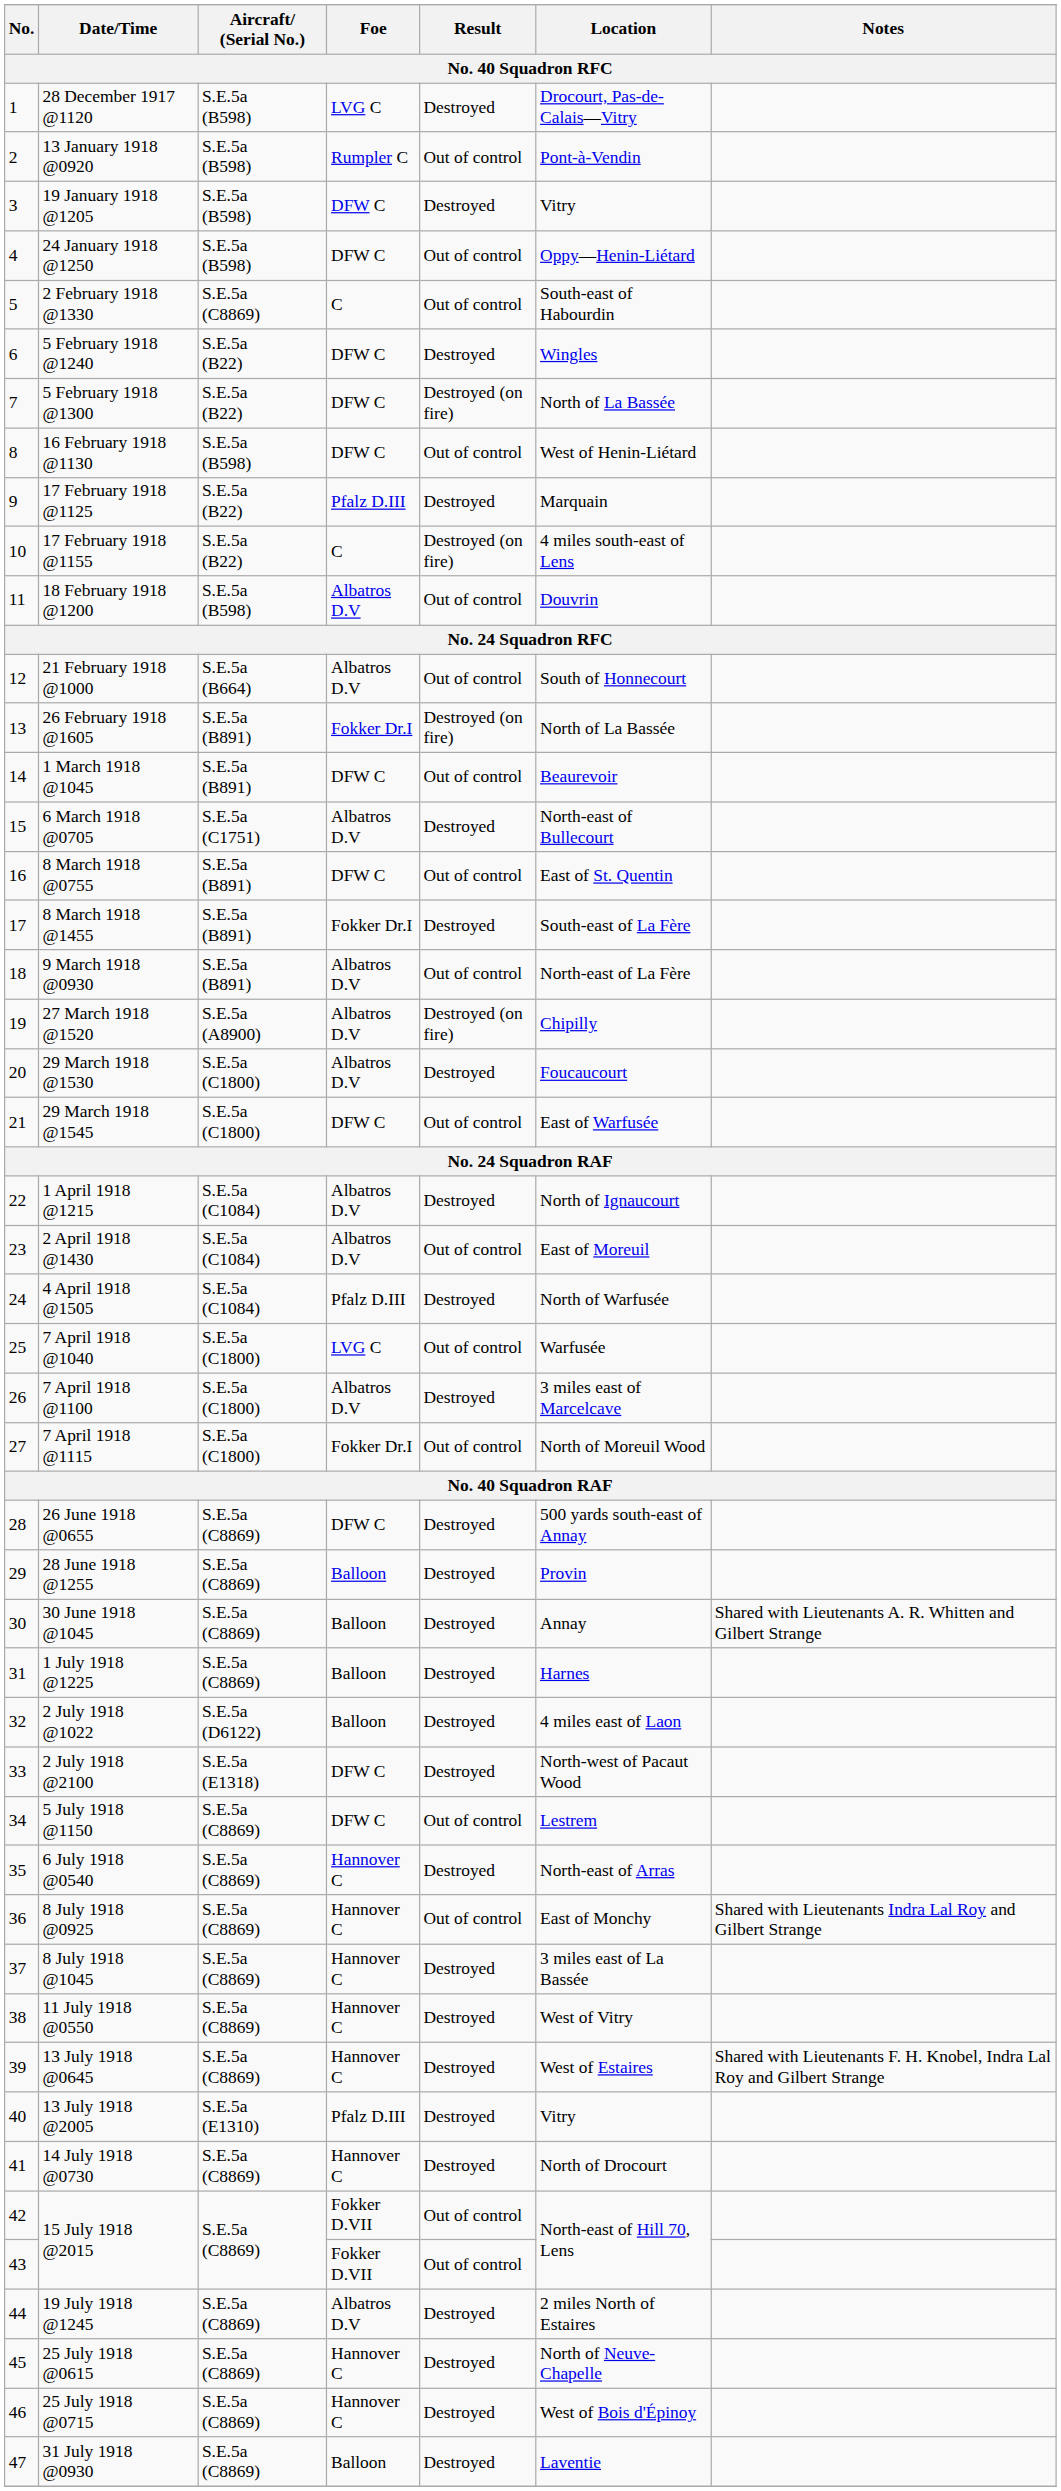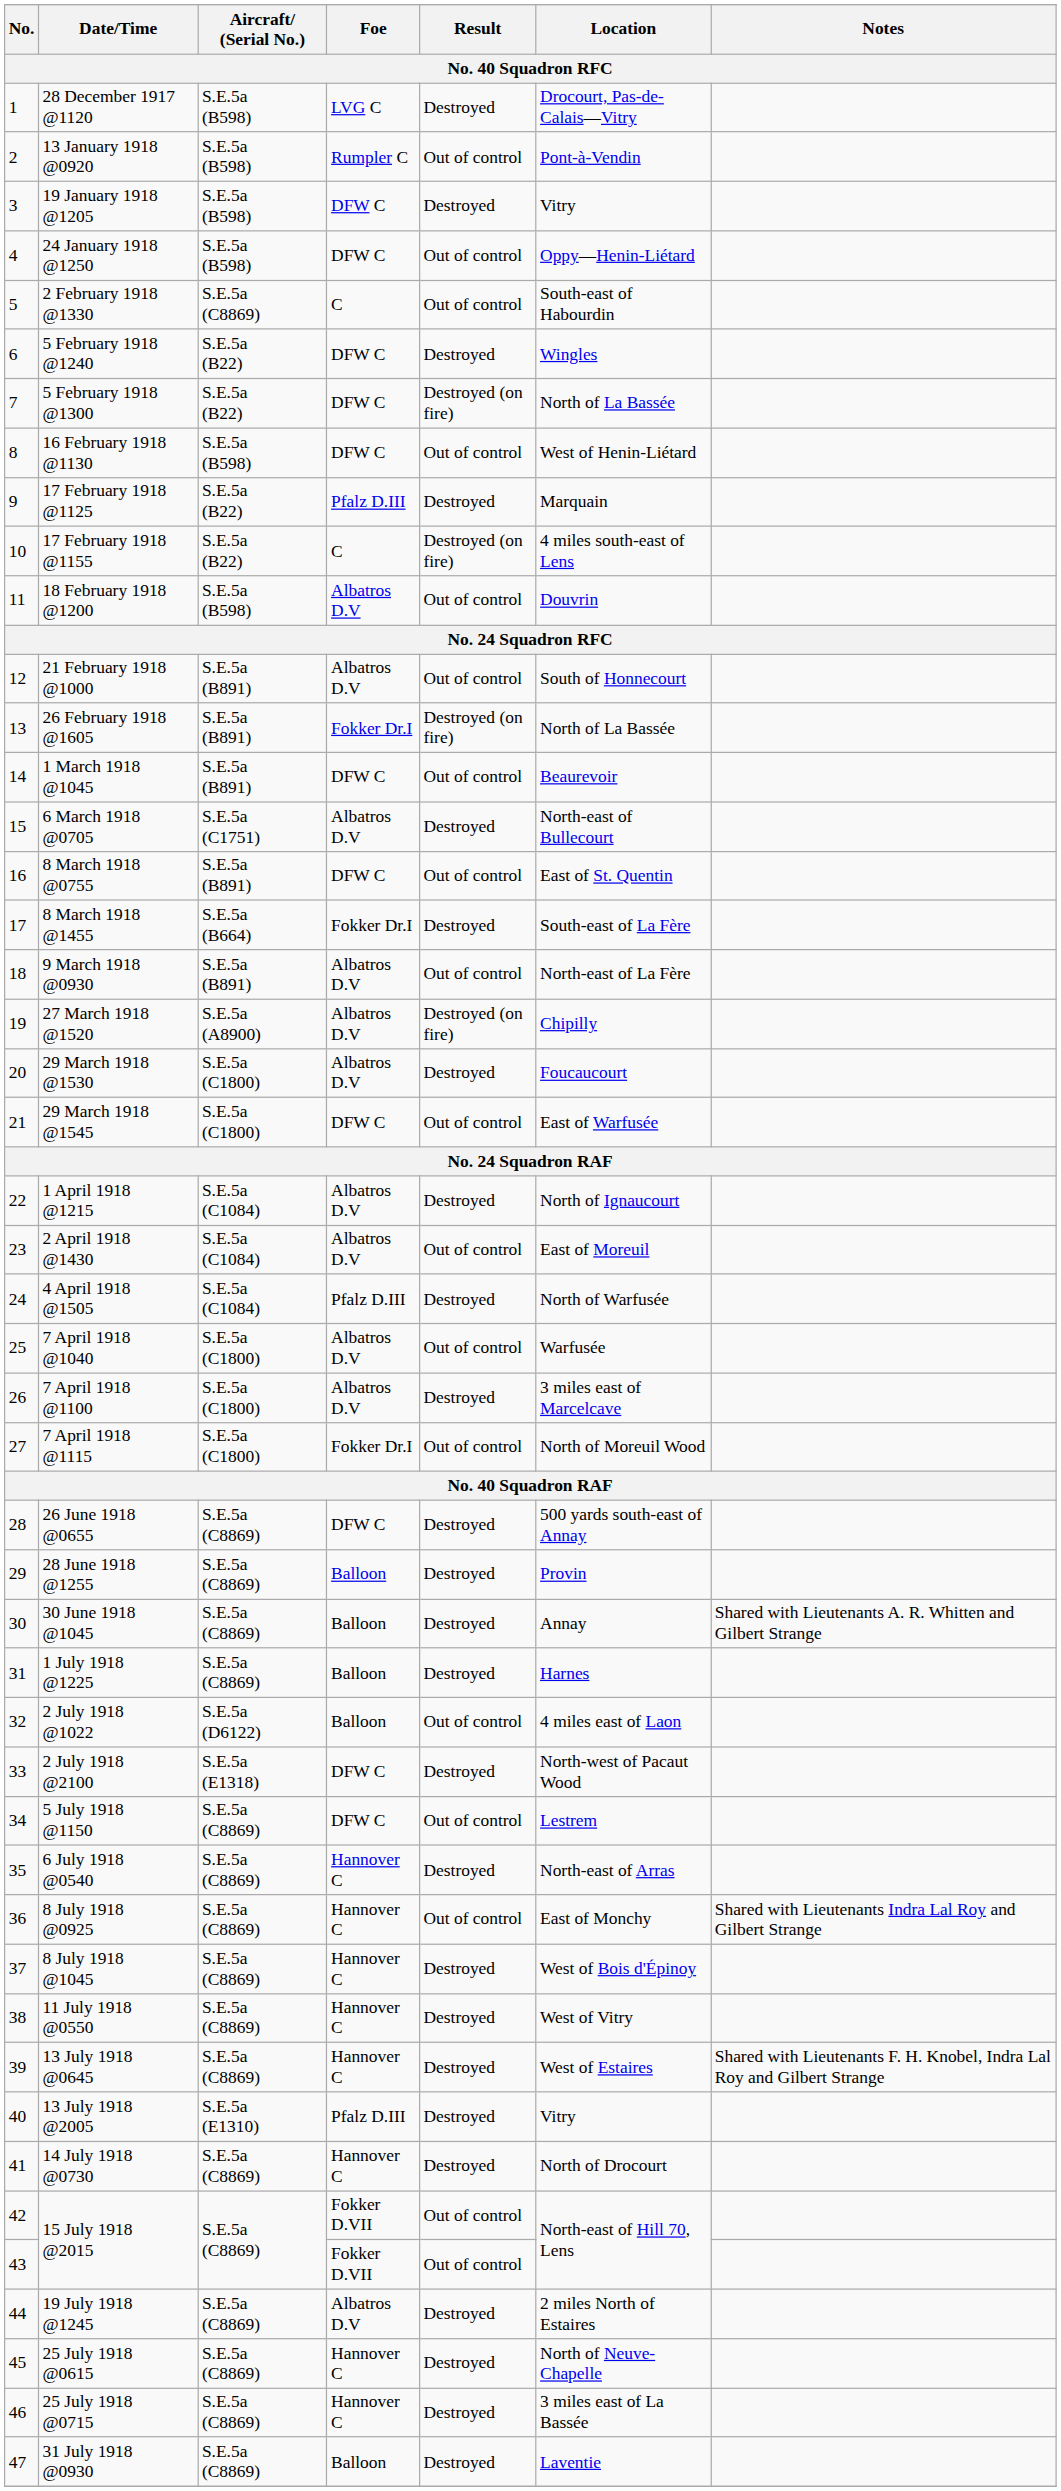21 February 1918 @1000 | Aircraft/ (Serial No.): S.E.5a (B664) -> S.E.5a (B891)
8 March 1918 @1455 | Aircraft/ (Serial No.): S.E.5a (B891) -> S.E.5a (B664)
7 April 1918 @1040 | Foe: LVG C -> Albatros D.V
2 July 1918 @1022 | Result: Destroyed -> Out of control
8 July 1918 @1045 | Location: 3 miles east of La Bassée -> West of Bois d'Épinoy
25 July 1918 @0715 | Location: West of Bois d'Épinoy -> 3 miles east of La Bassée
